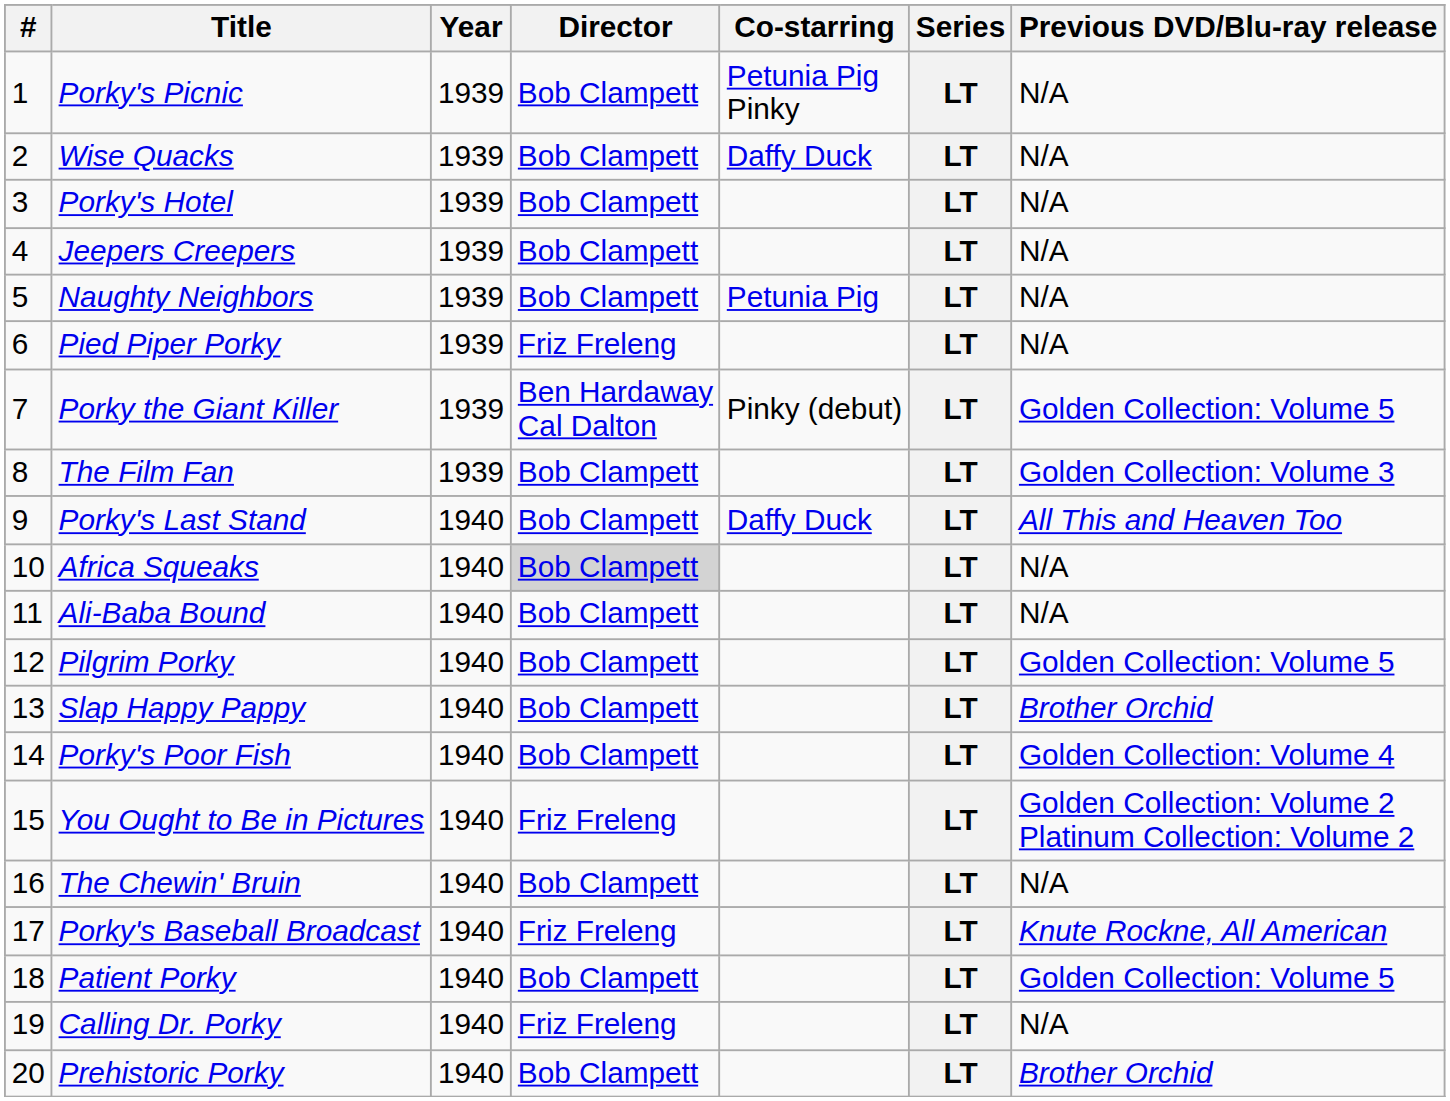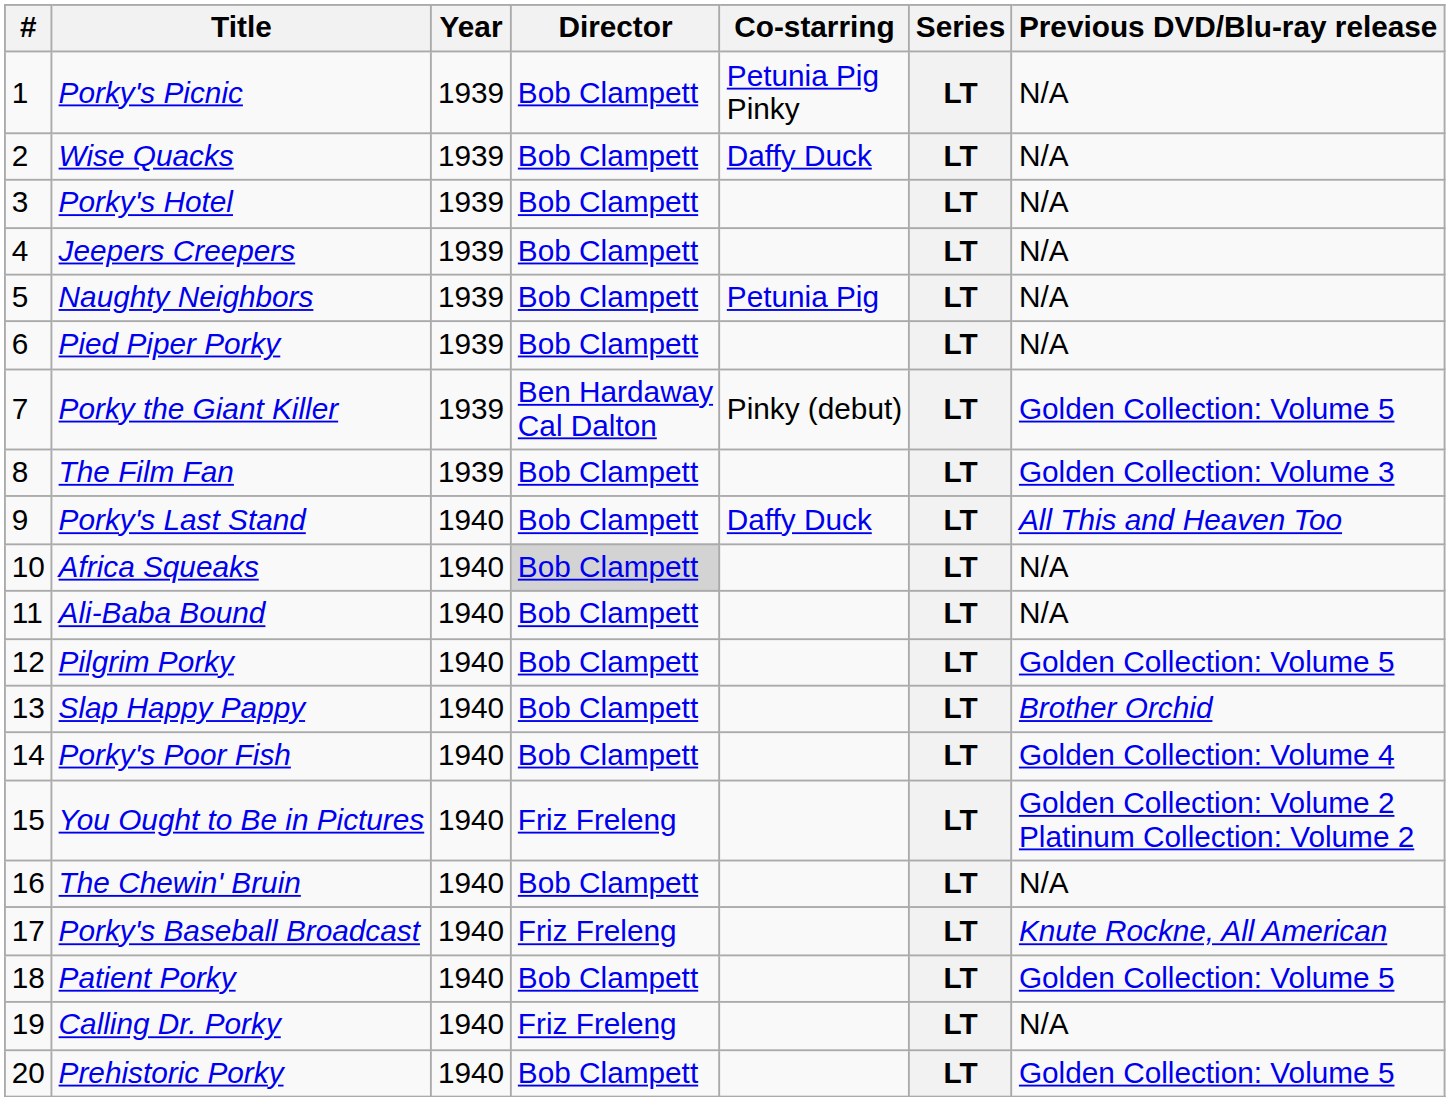Pied Piper Porky | Director: Friz Freleng -> Bob Clampett
Prehistoric Porky | Previous DVD/Blu-ray release: Brother Orchid -> Golden Collection: Volume 5
